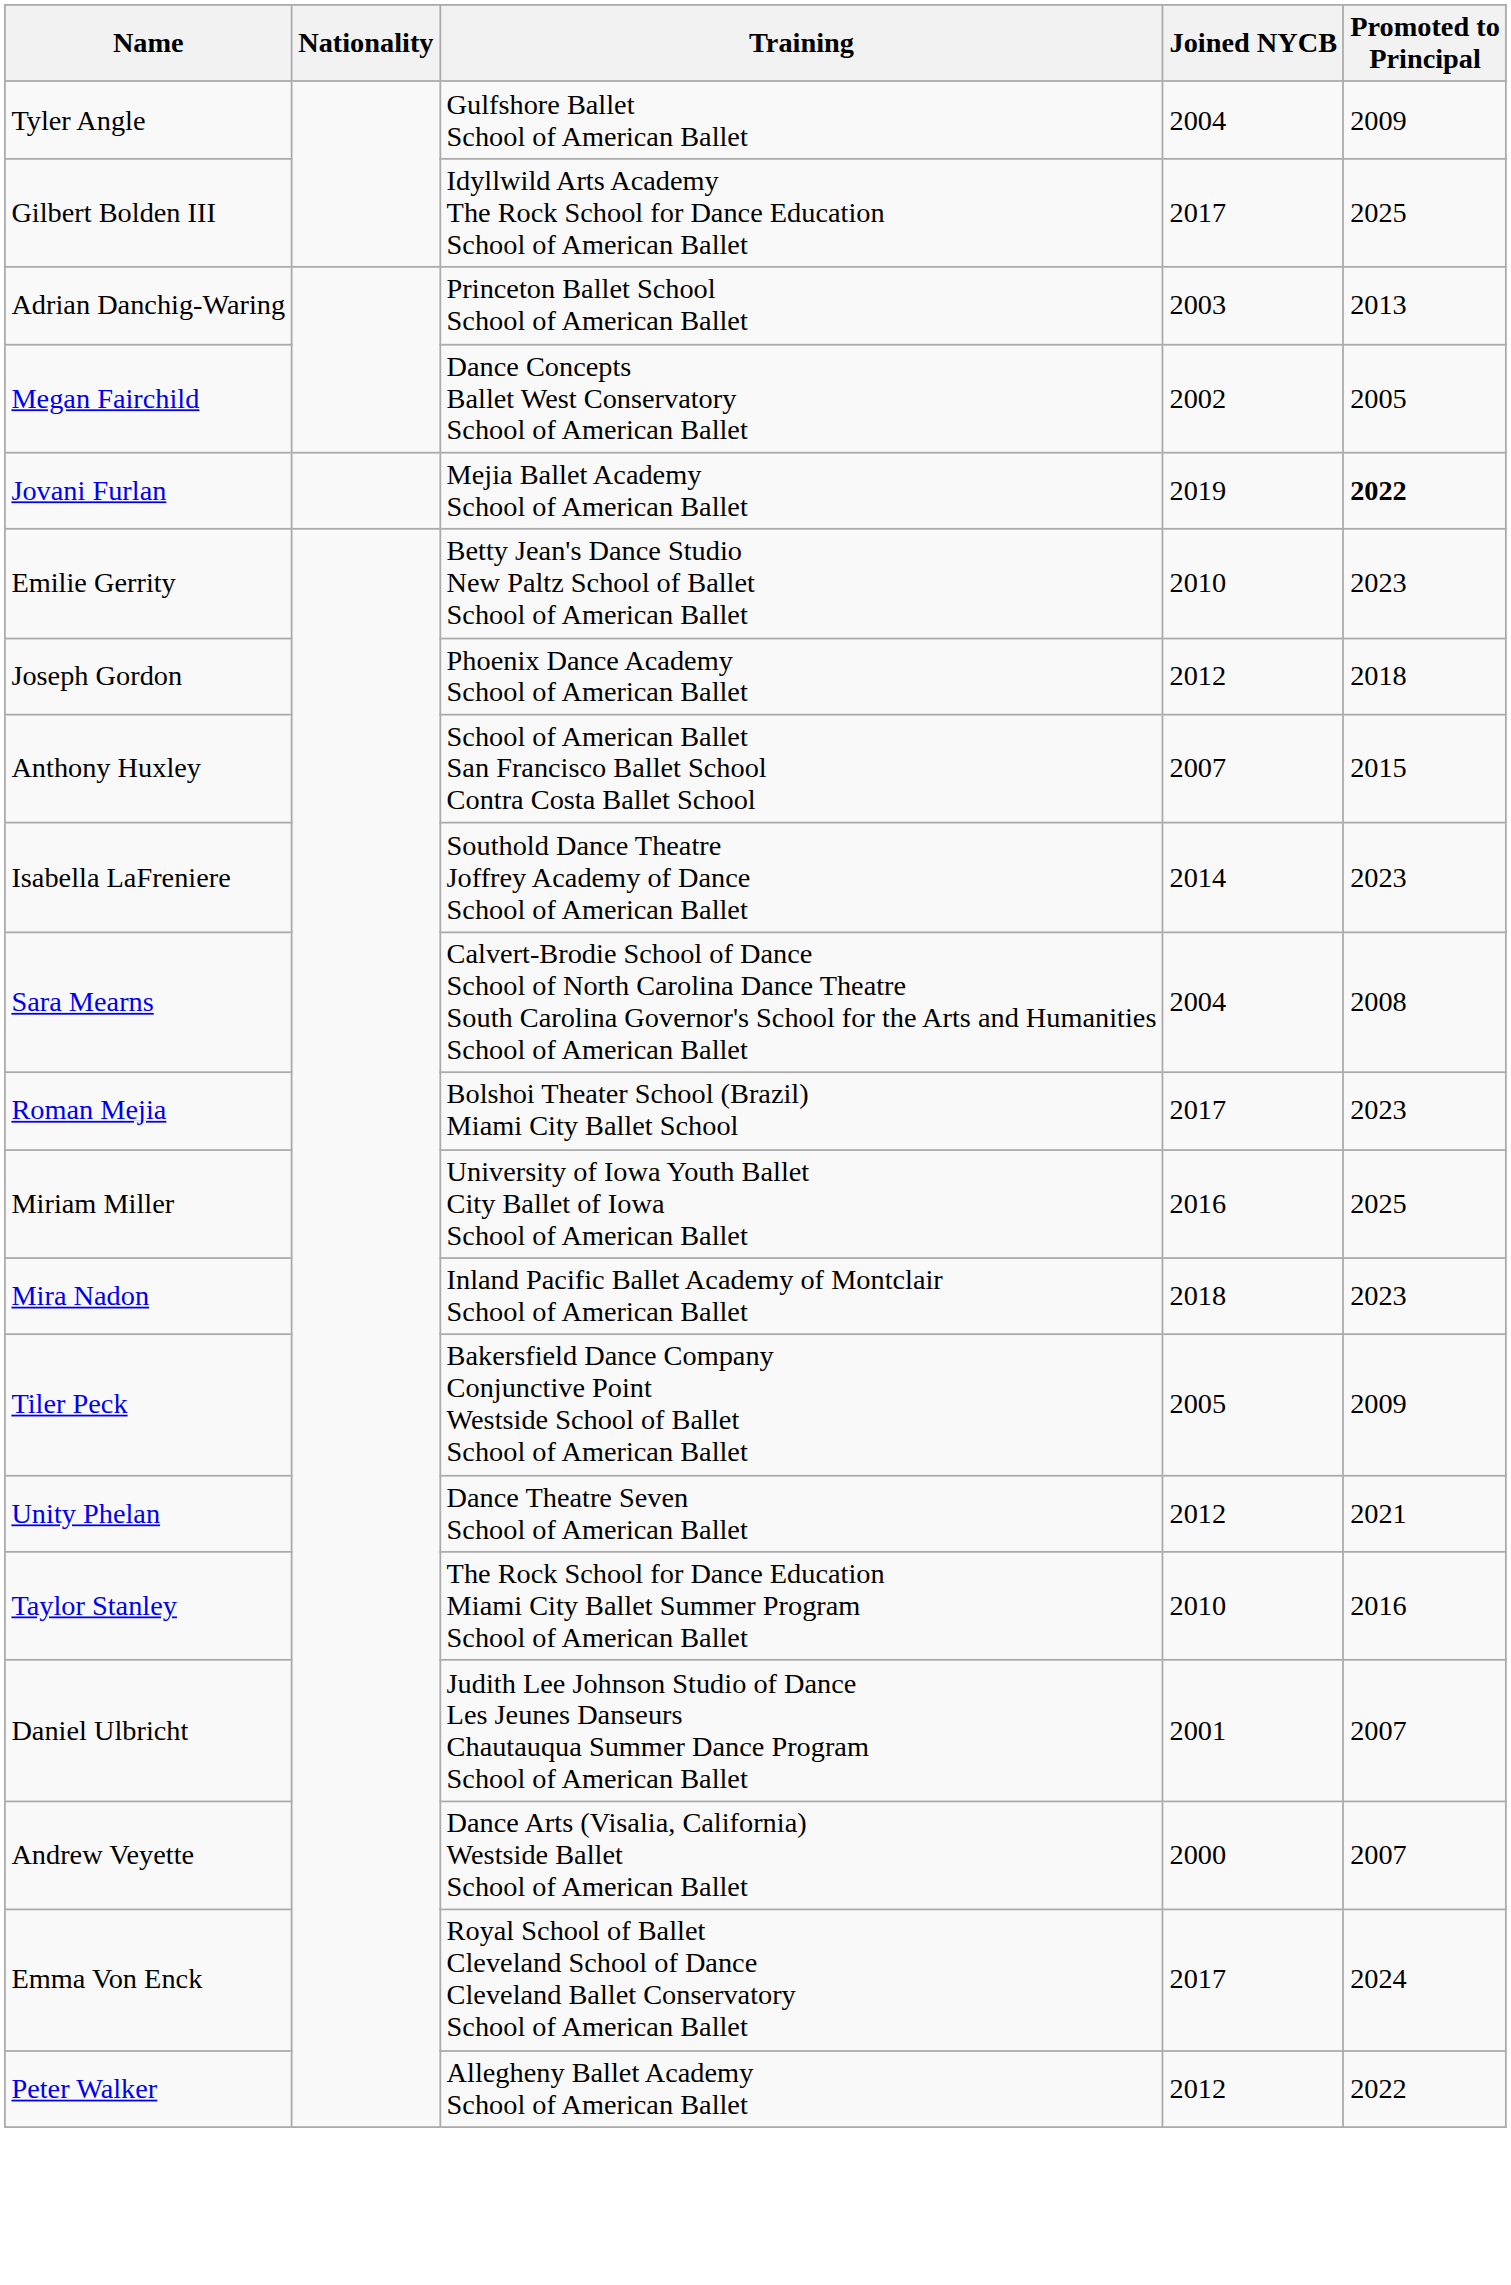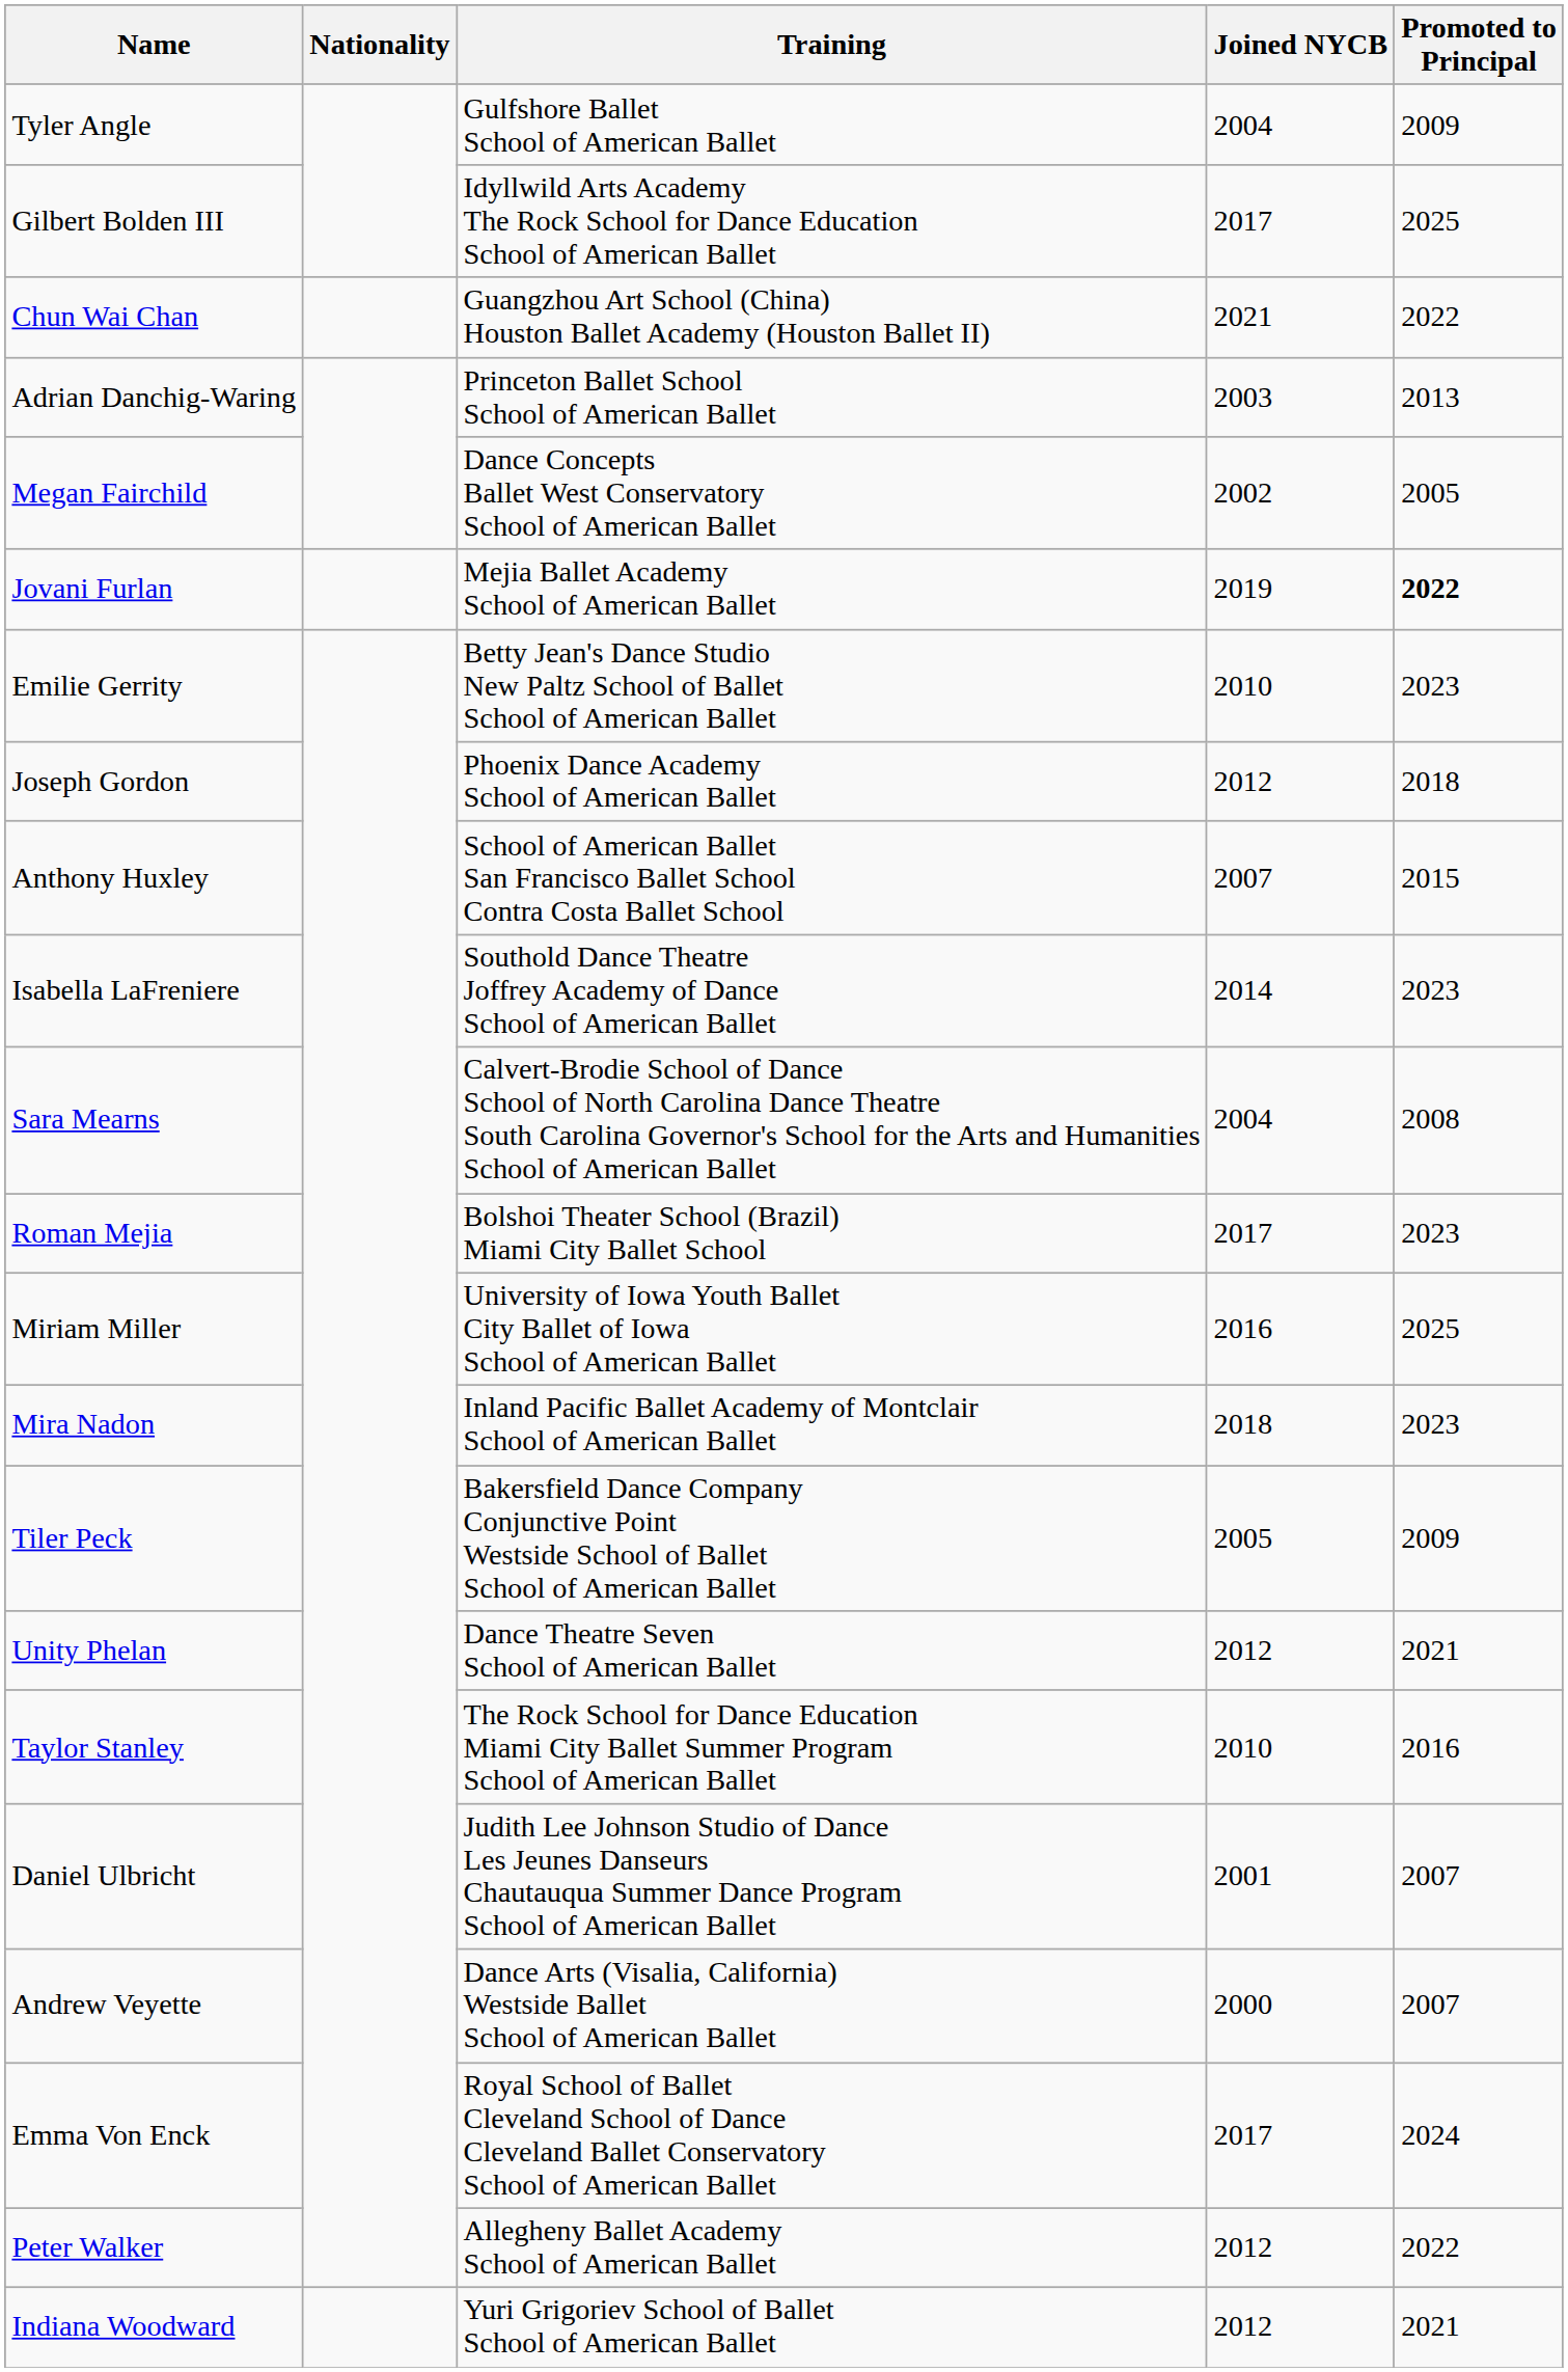+ row: Chun Wai Chan | Guangzhou Art School (China) Houston Ballet Academy (Houston Ballet II) | 2021 | 2022
+ row: Indiana Woodward | Yuri Grigoriev School of Ballet School of American Ballet | 2012 | 2021
